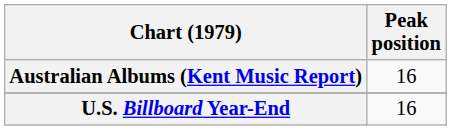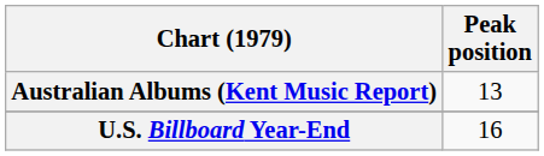Australian Albums (Kent Music Report) | Peak position: 16 -> 13
